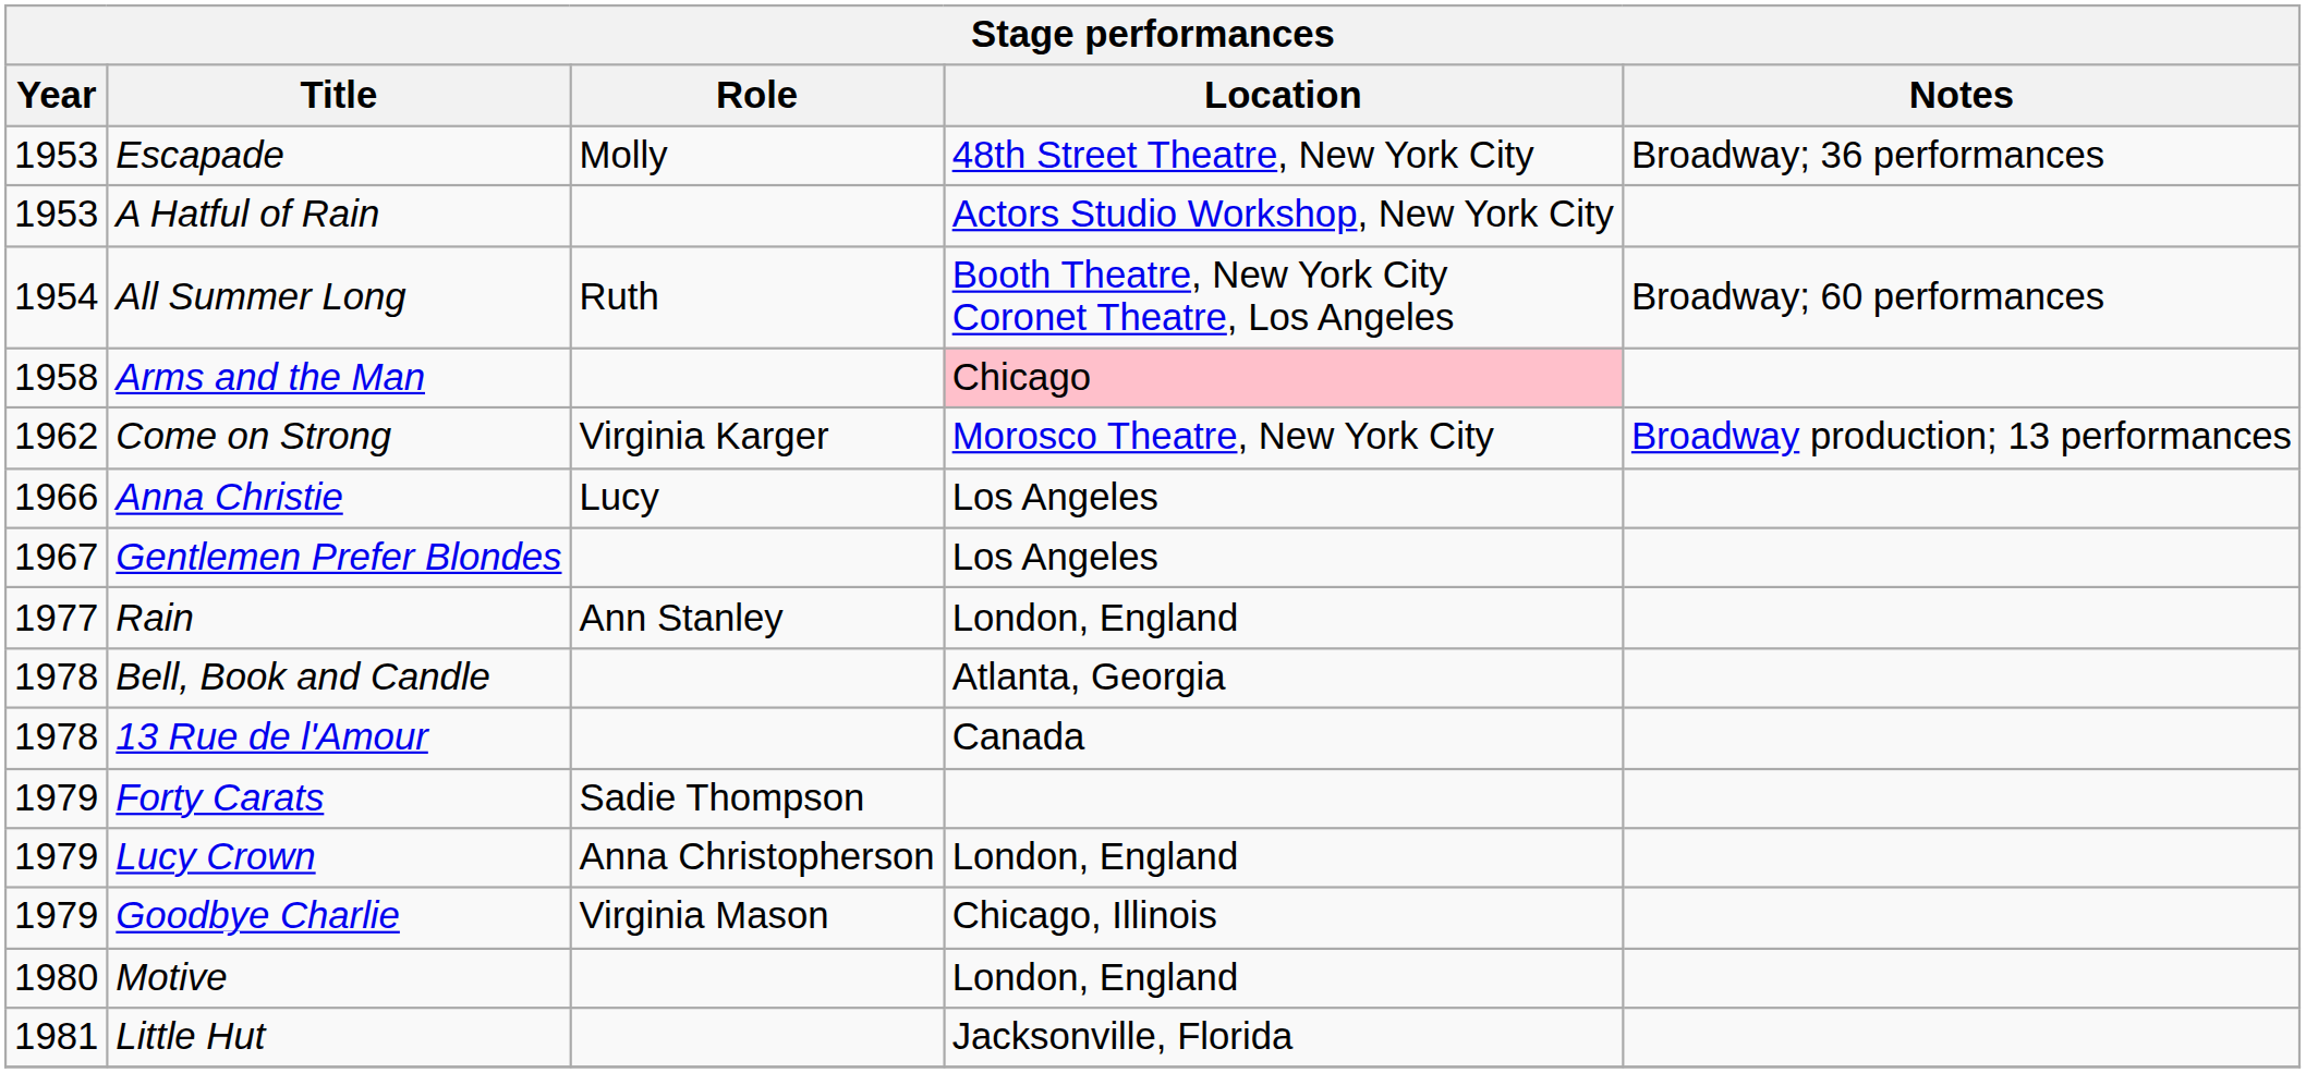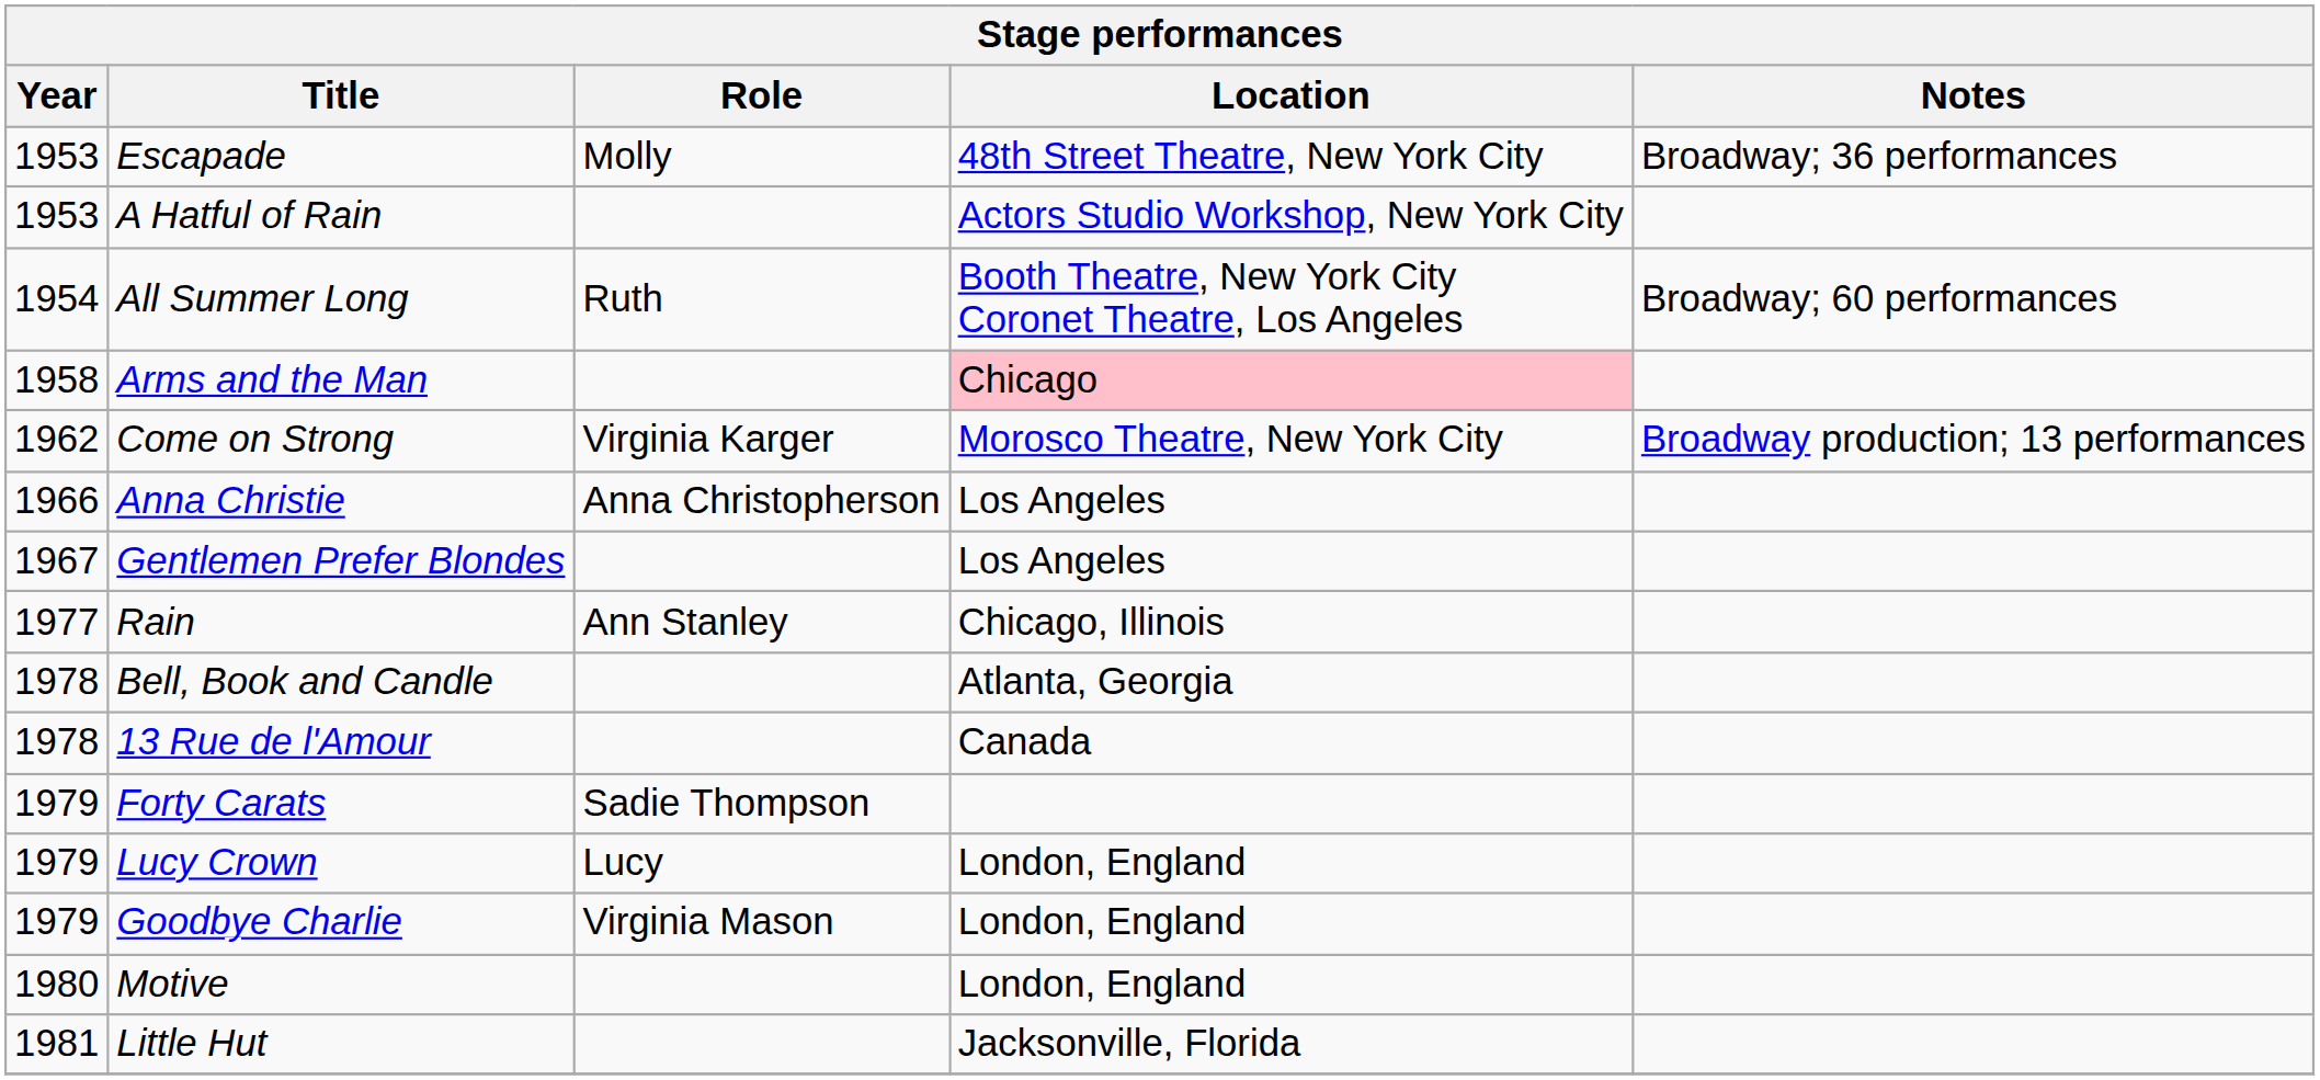Anna Christie | Role: Lucy -> Anna Christopherson
Rain | Location: London, England -> Chicago, Illinois
Lucy Crown | Role: Anna Christopherson -> Lucy
Goodbye Charlie | Location: Chicago, Illinois -> London, England
